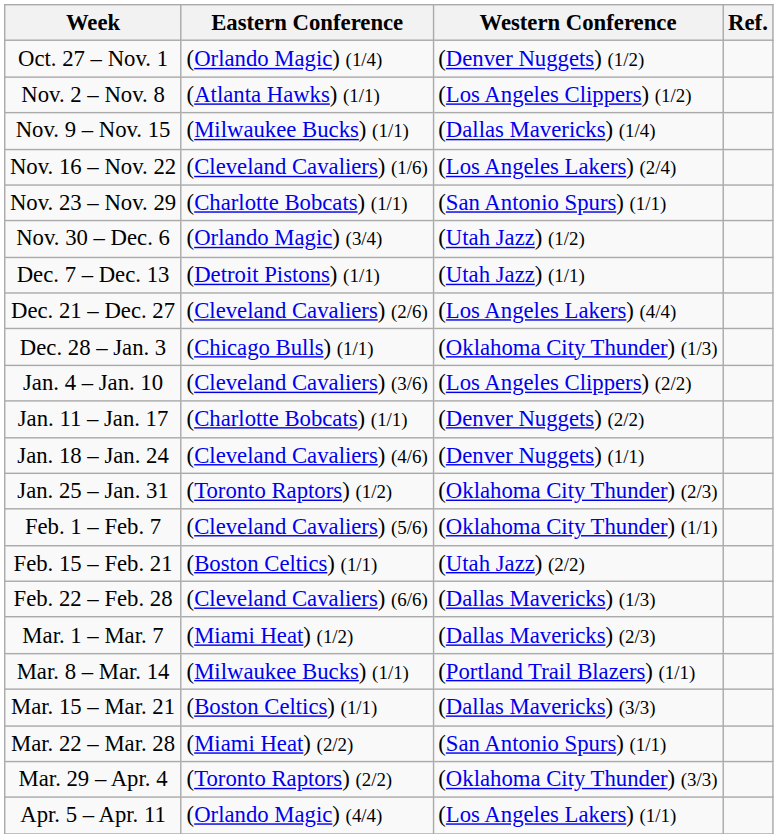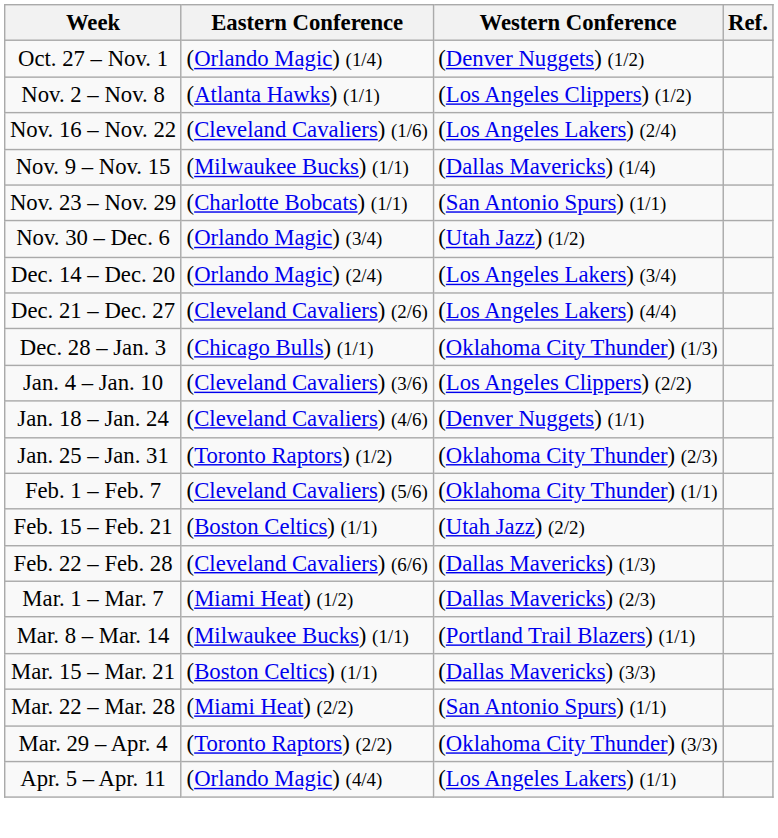rows swapped: Nov. 9 – Nov. 15 <-> Nov. 16 – Nov. 22
- row: Dec. 7 – Dec. 13 | (Detroit Pistons) (1/1) | (Utah Jazz) (1/1)
+ row: Dec. 14 – Dec. 20 | (Orlando Magic) (2/4) | (Los Angeles Lakers) (3/4)
- row: Jan. 11 – Jan. 17 | (Charlotte Bobcats) (1/1) | (Denver Nuggets) (2/2)
